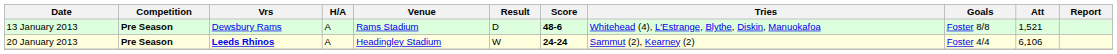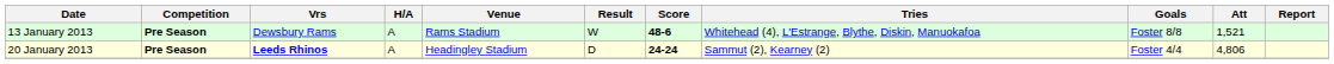13 January 2013 | Result: D -> W
20 January 2013 | Result: W -> D
20 January 2013 | Att: 6,106 -> 4,806
